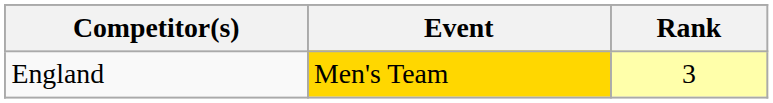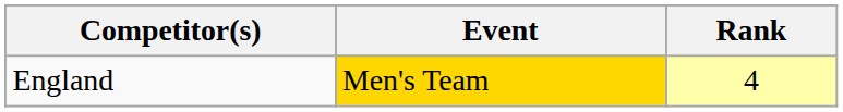England | Rank: 3 -> 4
